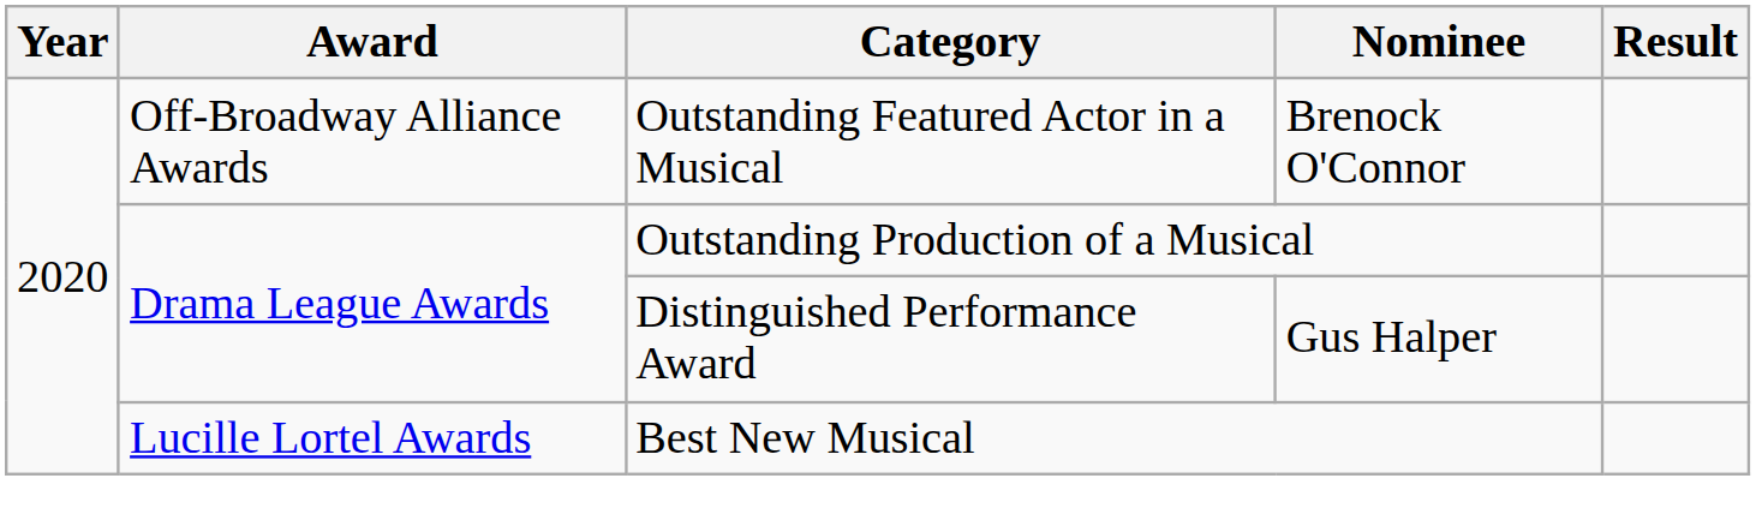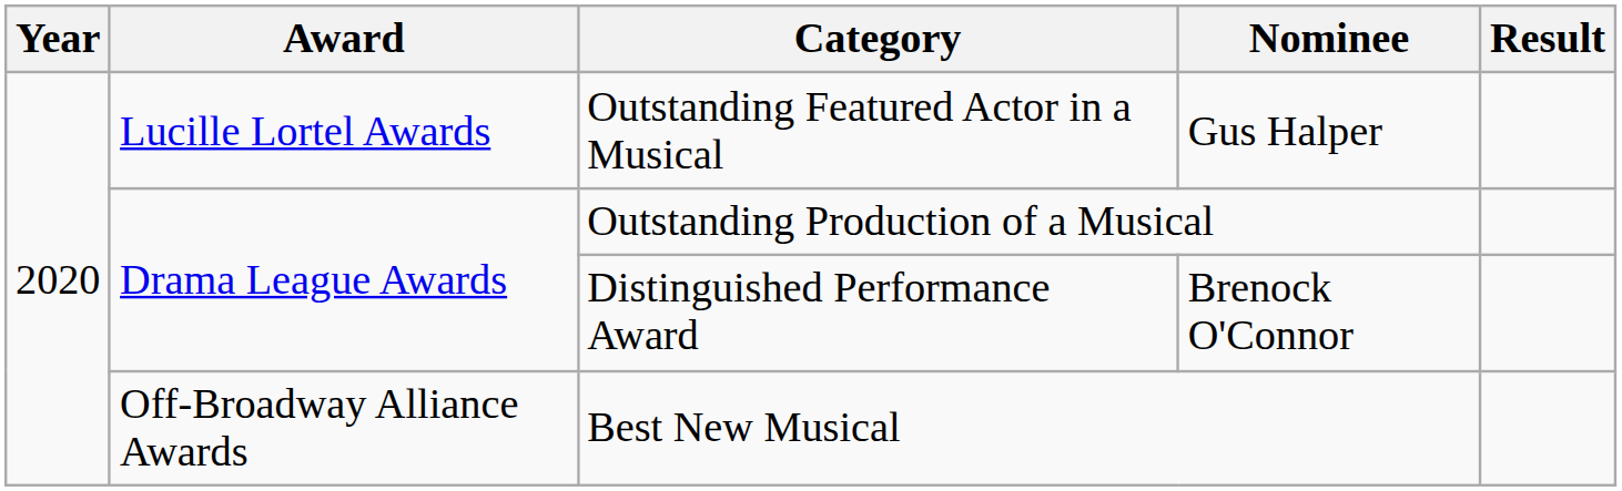Outstanding Featured Actor in a Musical | Award: Off-Broadway Alliance Awards -> Lucille Lortel Awards
Outstanding Featured Actor in a Musical | Nominee: Brenock O'Connor -> Gus Halper
Distinguished Performance Award | Nominee: Gus Halper -> Brenock O'Connor
Best New Musical | Award: Lucille Lortel Awards -> Off-Broadway Alliance Awards
